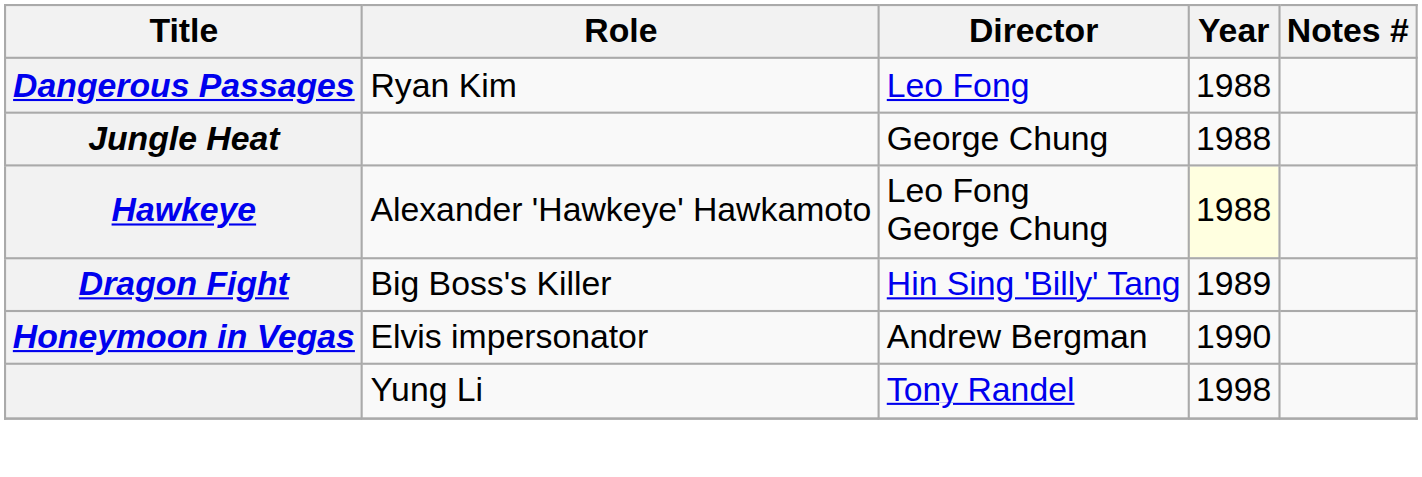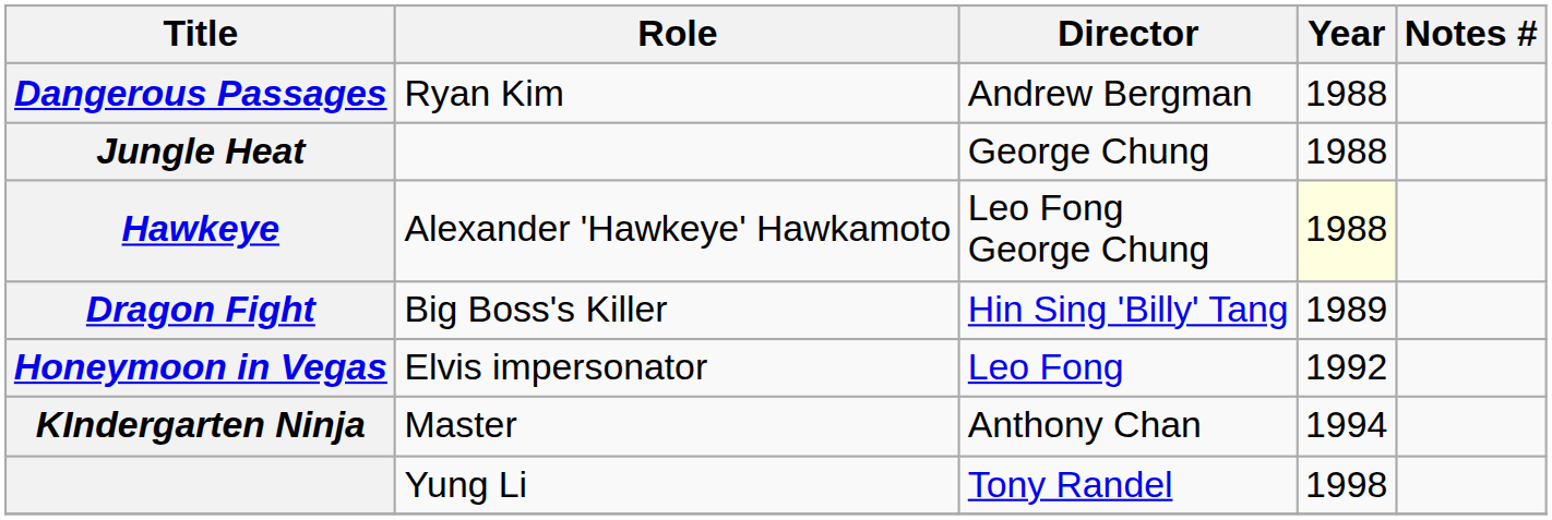Dangerous Passages | Director: Leo Fong -> Andrew Bergman
Honeymoon in Vegas | Director: Andrew Bergman -> Leo Fong
Honeymoon in Vegas | Year: 1990 -> 1992
+ row: KIndergarten Ninja | Master | Anthony Chan | 1994
